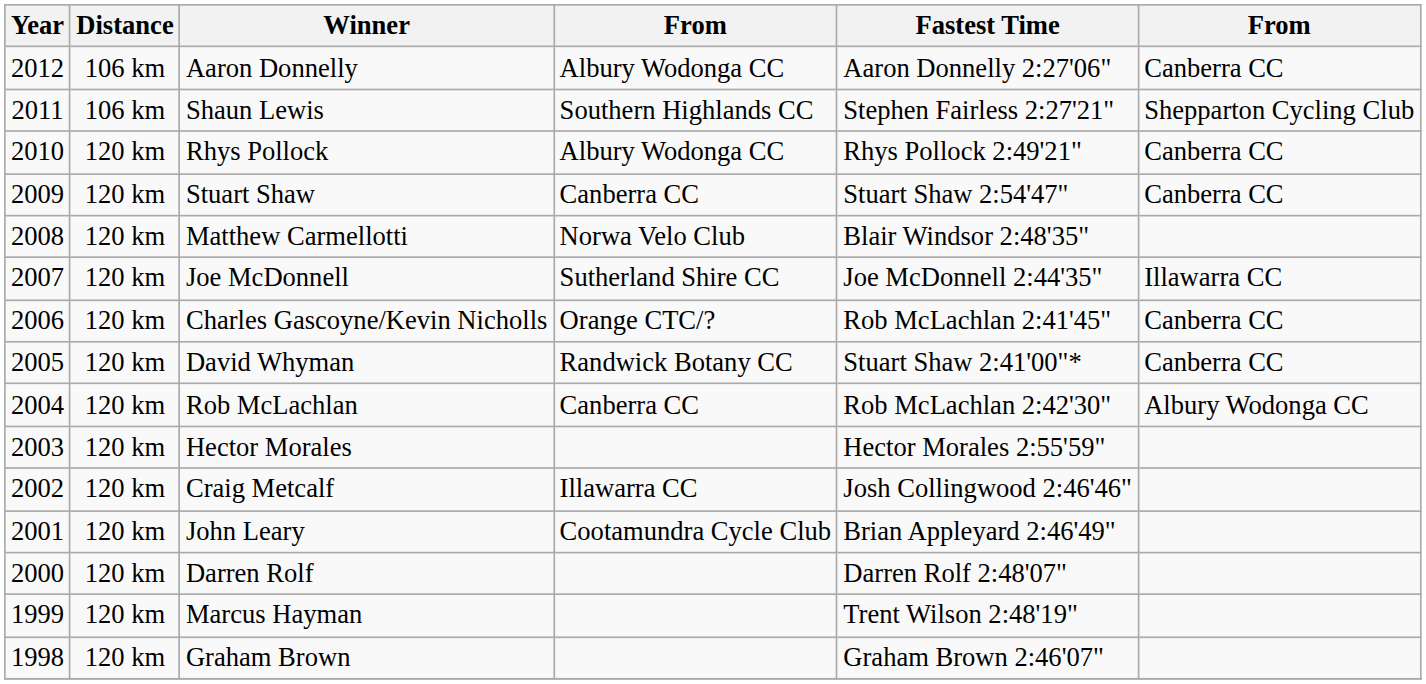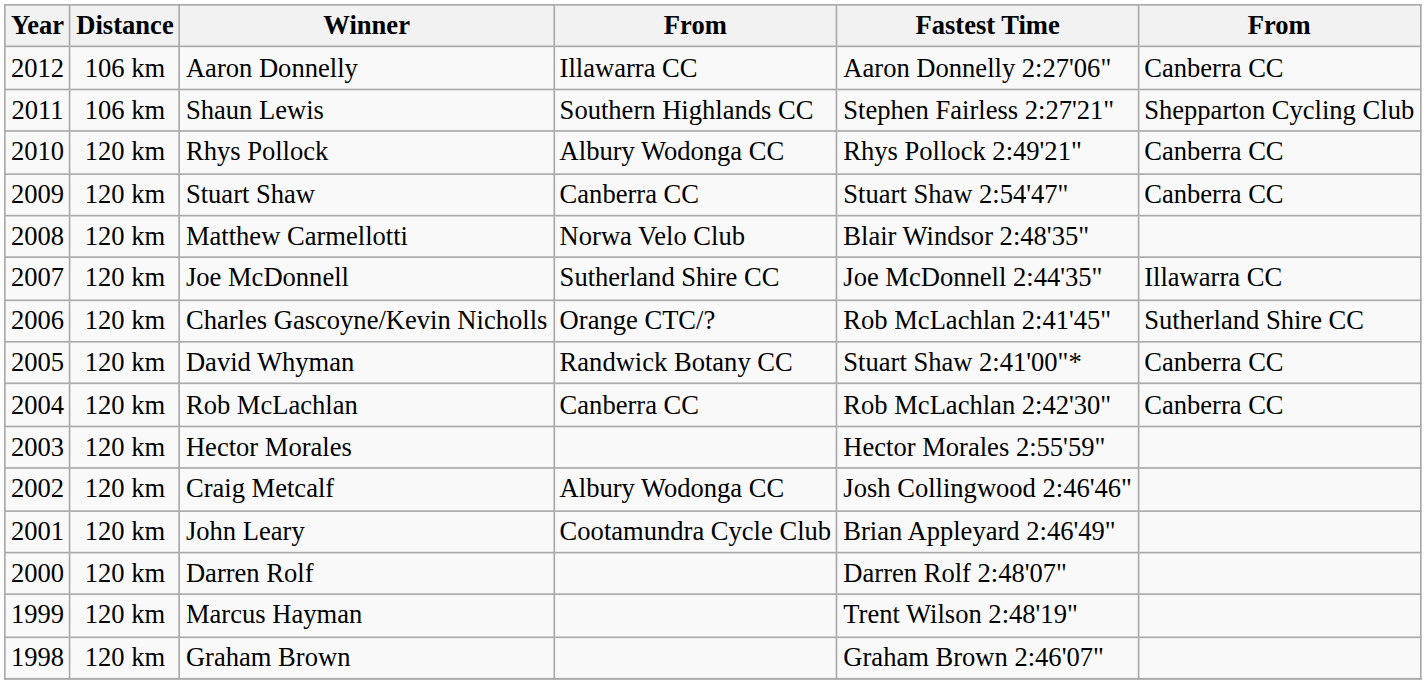Aaron Donnelly | column 4: Albury Wodonga CC -> Illawarra CC
Charles Gascoyne/Kevin Nicholls | column 6: Canberra CC -> Sutherland Shire CC
Rob McLachlan | column 6: Albury Wodonga CC -> Canberra CC
Craig Metcalf | column 4: Illawarra CC -> Albury Wodonga CC
